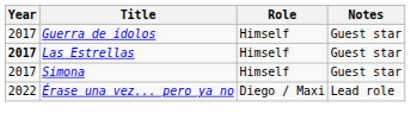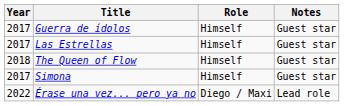Las Estrellas | Year: bold -> normal
+ row: 2018 | The Queen of Flow | Himself | Guest star
